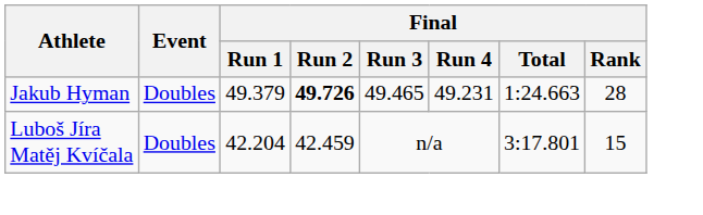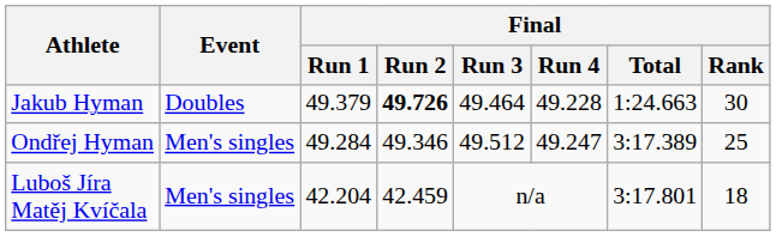Jakub Hyman | Final / Run 3: 49.465 -> 49.464
Jakub Hyman | Final / Run 4: 49.231 -> 49.228
Jakub Hyman | Final / Rank: 28 -> 30
+ row: Ondřej Hyman | Men's singles | 49.284 | 49.346 | 49.512 | 49.247 | 3:17.389 | 25
Luboš Jíra Matěj Kvíčala | Event: Doubles -> Men's singles
Luboš Jíra Matěj Kvíčala | Final / Rank: 15 -> 18
